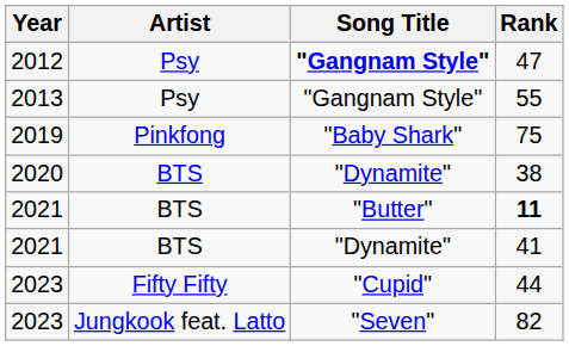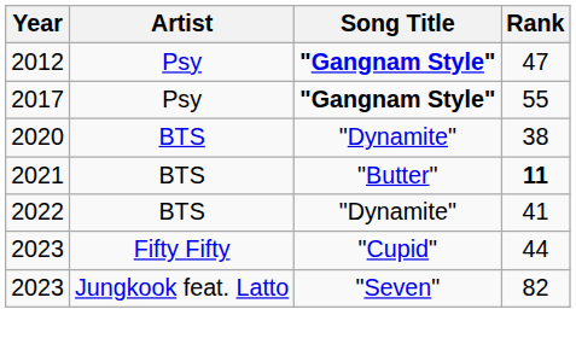55 | Year: 2013 -> 2017
55 | Song Title: normal -> bold
- row: 2019 | Pinkfong | "Baby Shark" | 75
41 | Year: 2021 -> 2022
